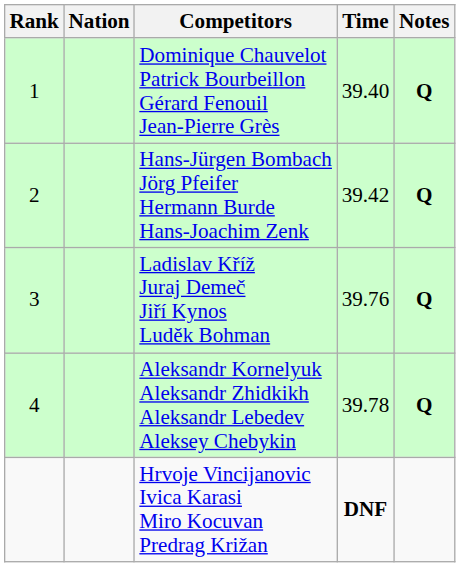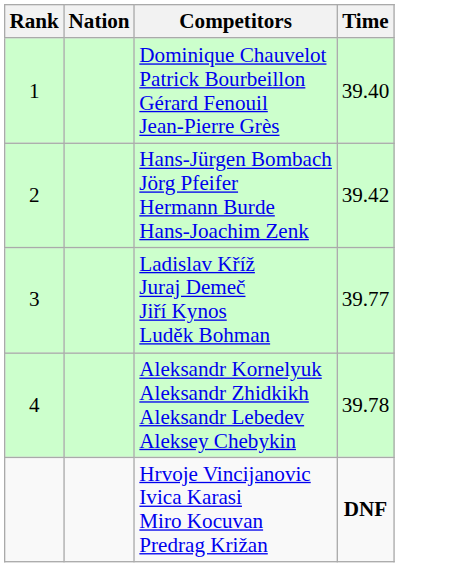- column: Notes | Q | Q | Q | Q
Ladislav Kříž Juraj Demeč Jiří Kynos Luděk Bohman | Time: 39.76 -> 39.77
